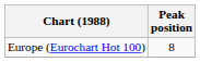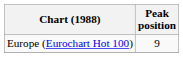Europe (Eurochart Hot 100) | Peak position: 8 -> 9
